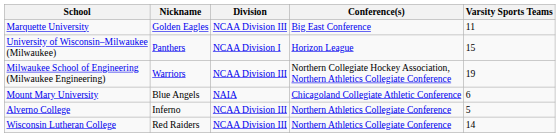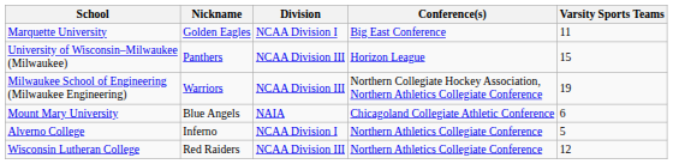Marquette University | Division: NCAA Division III -> NCAA Division I
University of Wisconsin–Milwaukee (Milwaukee) | Division: NCAA Division I -> NCAA Division III
Alverno College | Division: NCAA Division III -> NCAA Division I
Wisconsin Lutheran College | Varsity Sports Teams: 14 -> 12
